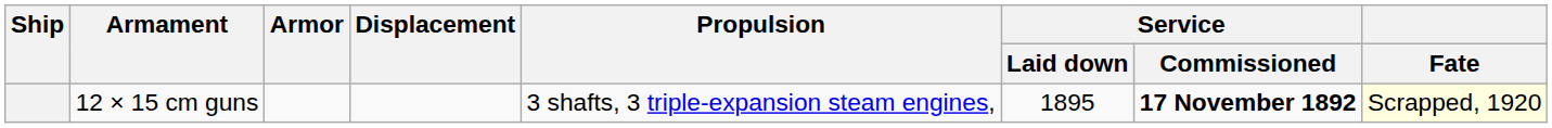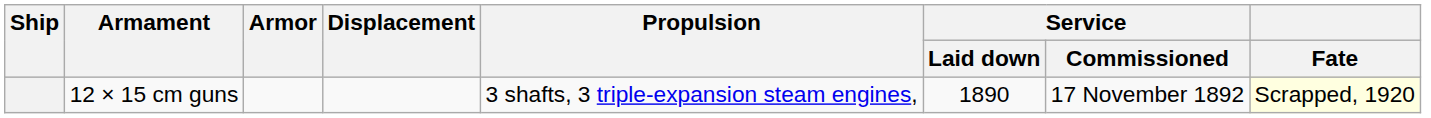12 × 15 cm guns | Service / Laid down: 1895 -> 1890
12 × 15 cm guns | Service / Commissioned: bold -> normal
